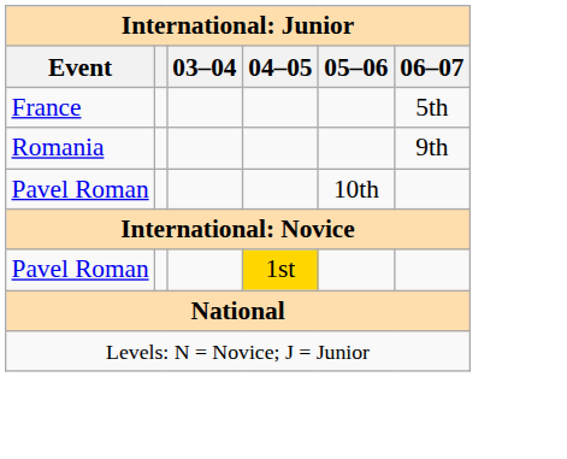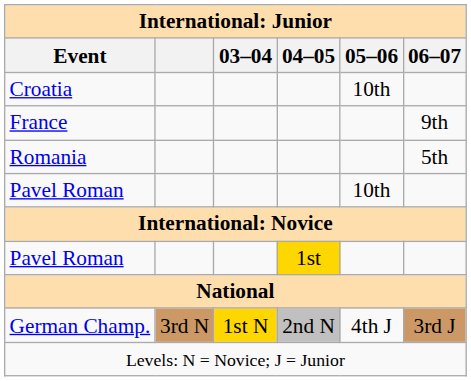+ row: Croatia | 10th
France | 06–07: 5th -> 9th
Romania | 06–07: 9th -> 5th
+ row: German Champ. | 3rd N | 1st N | 2nd N | 4th J | 3rd J
